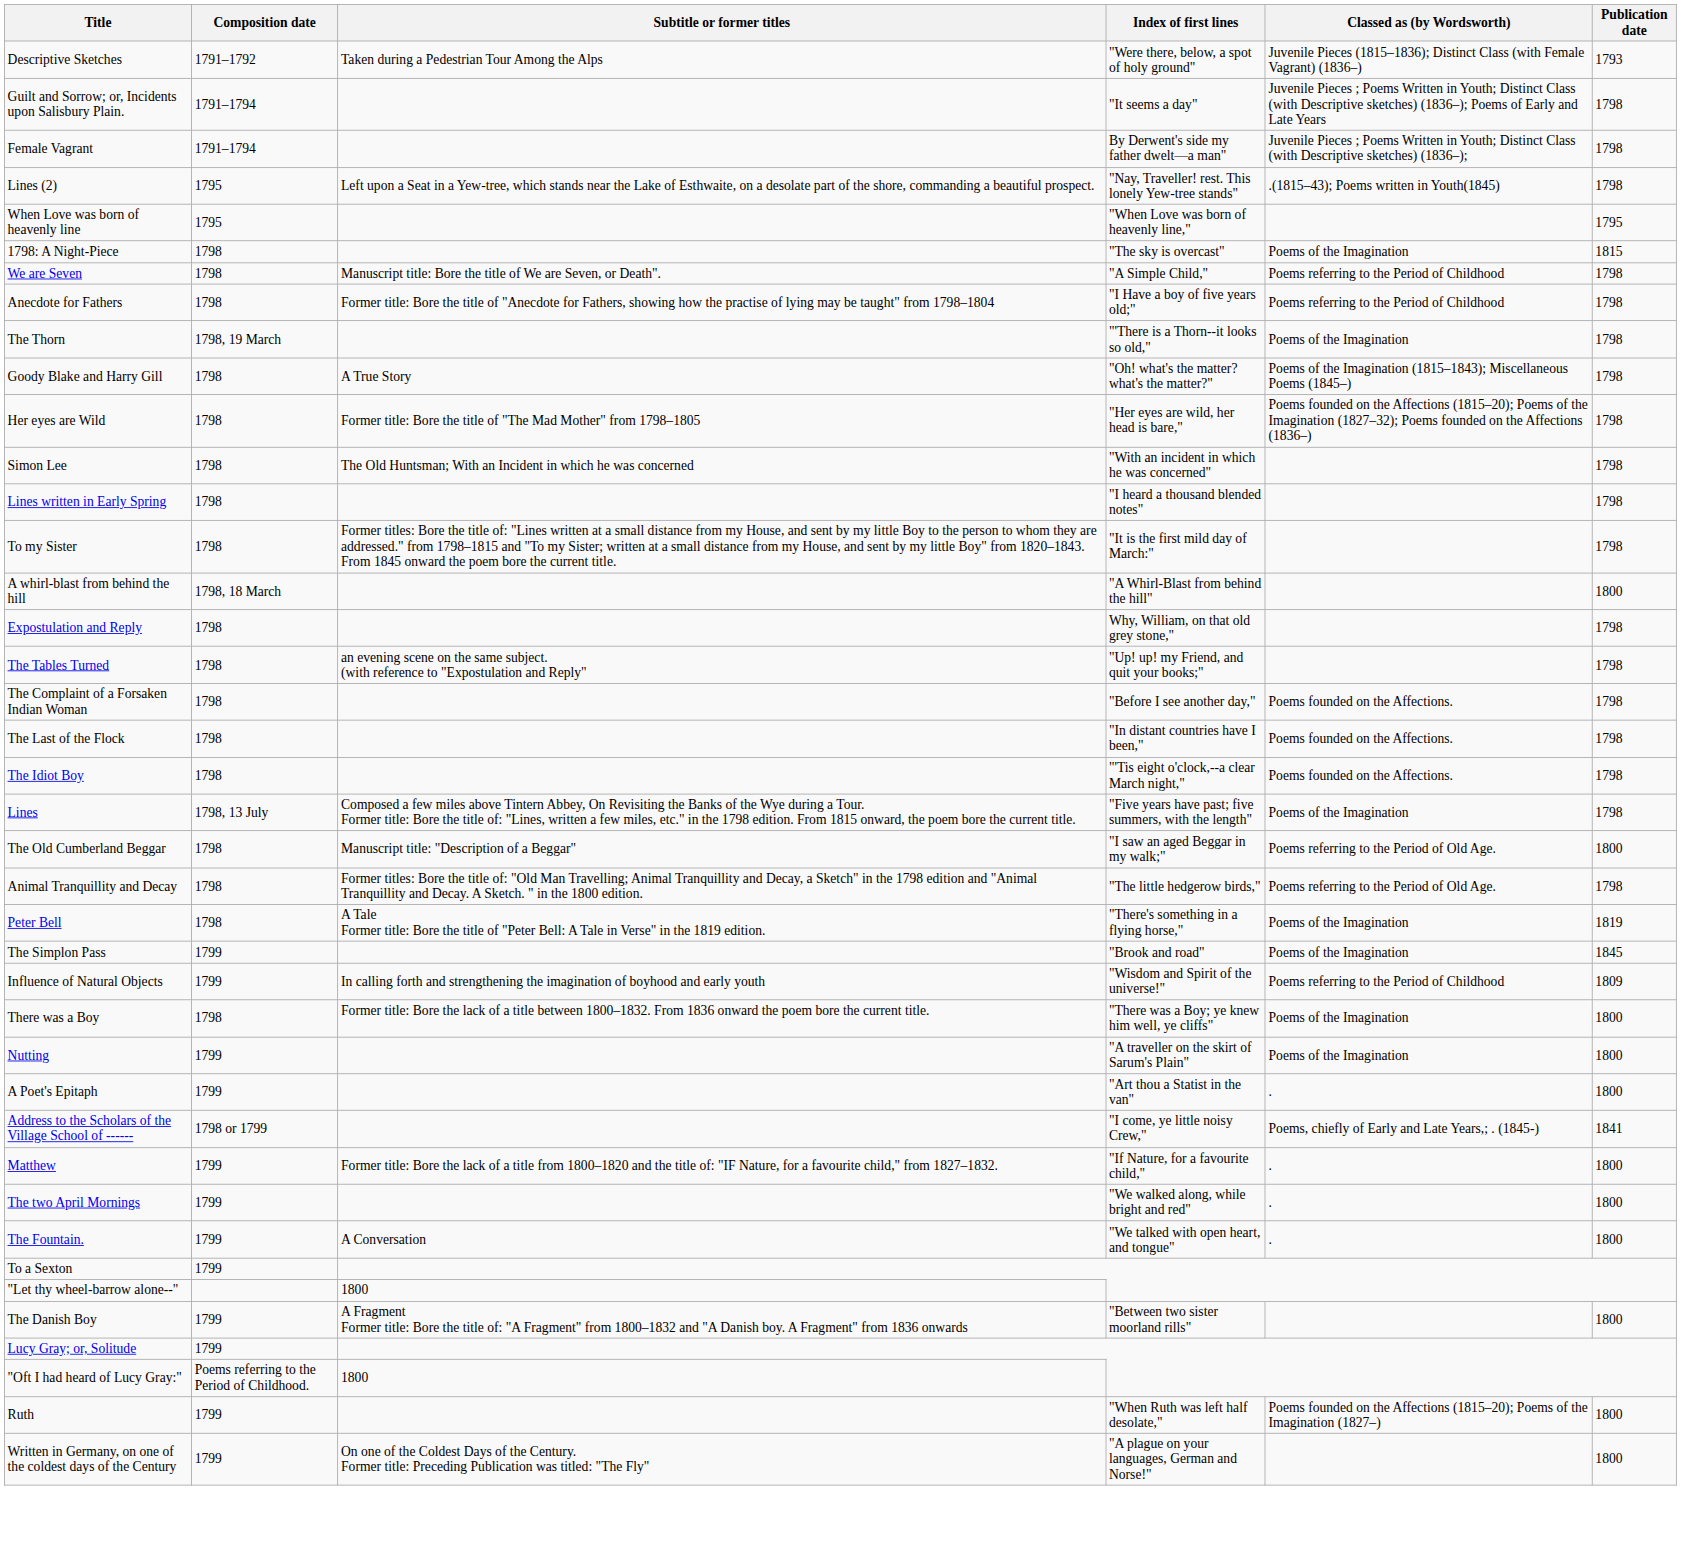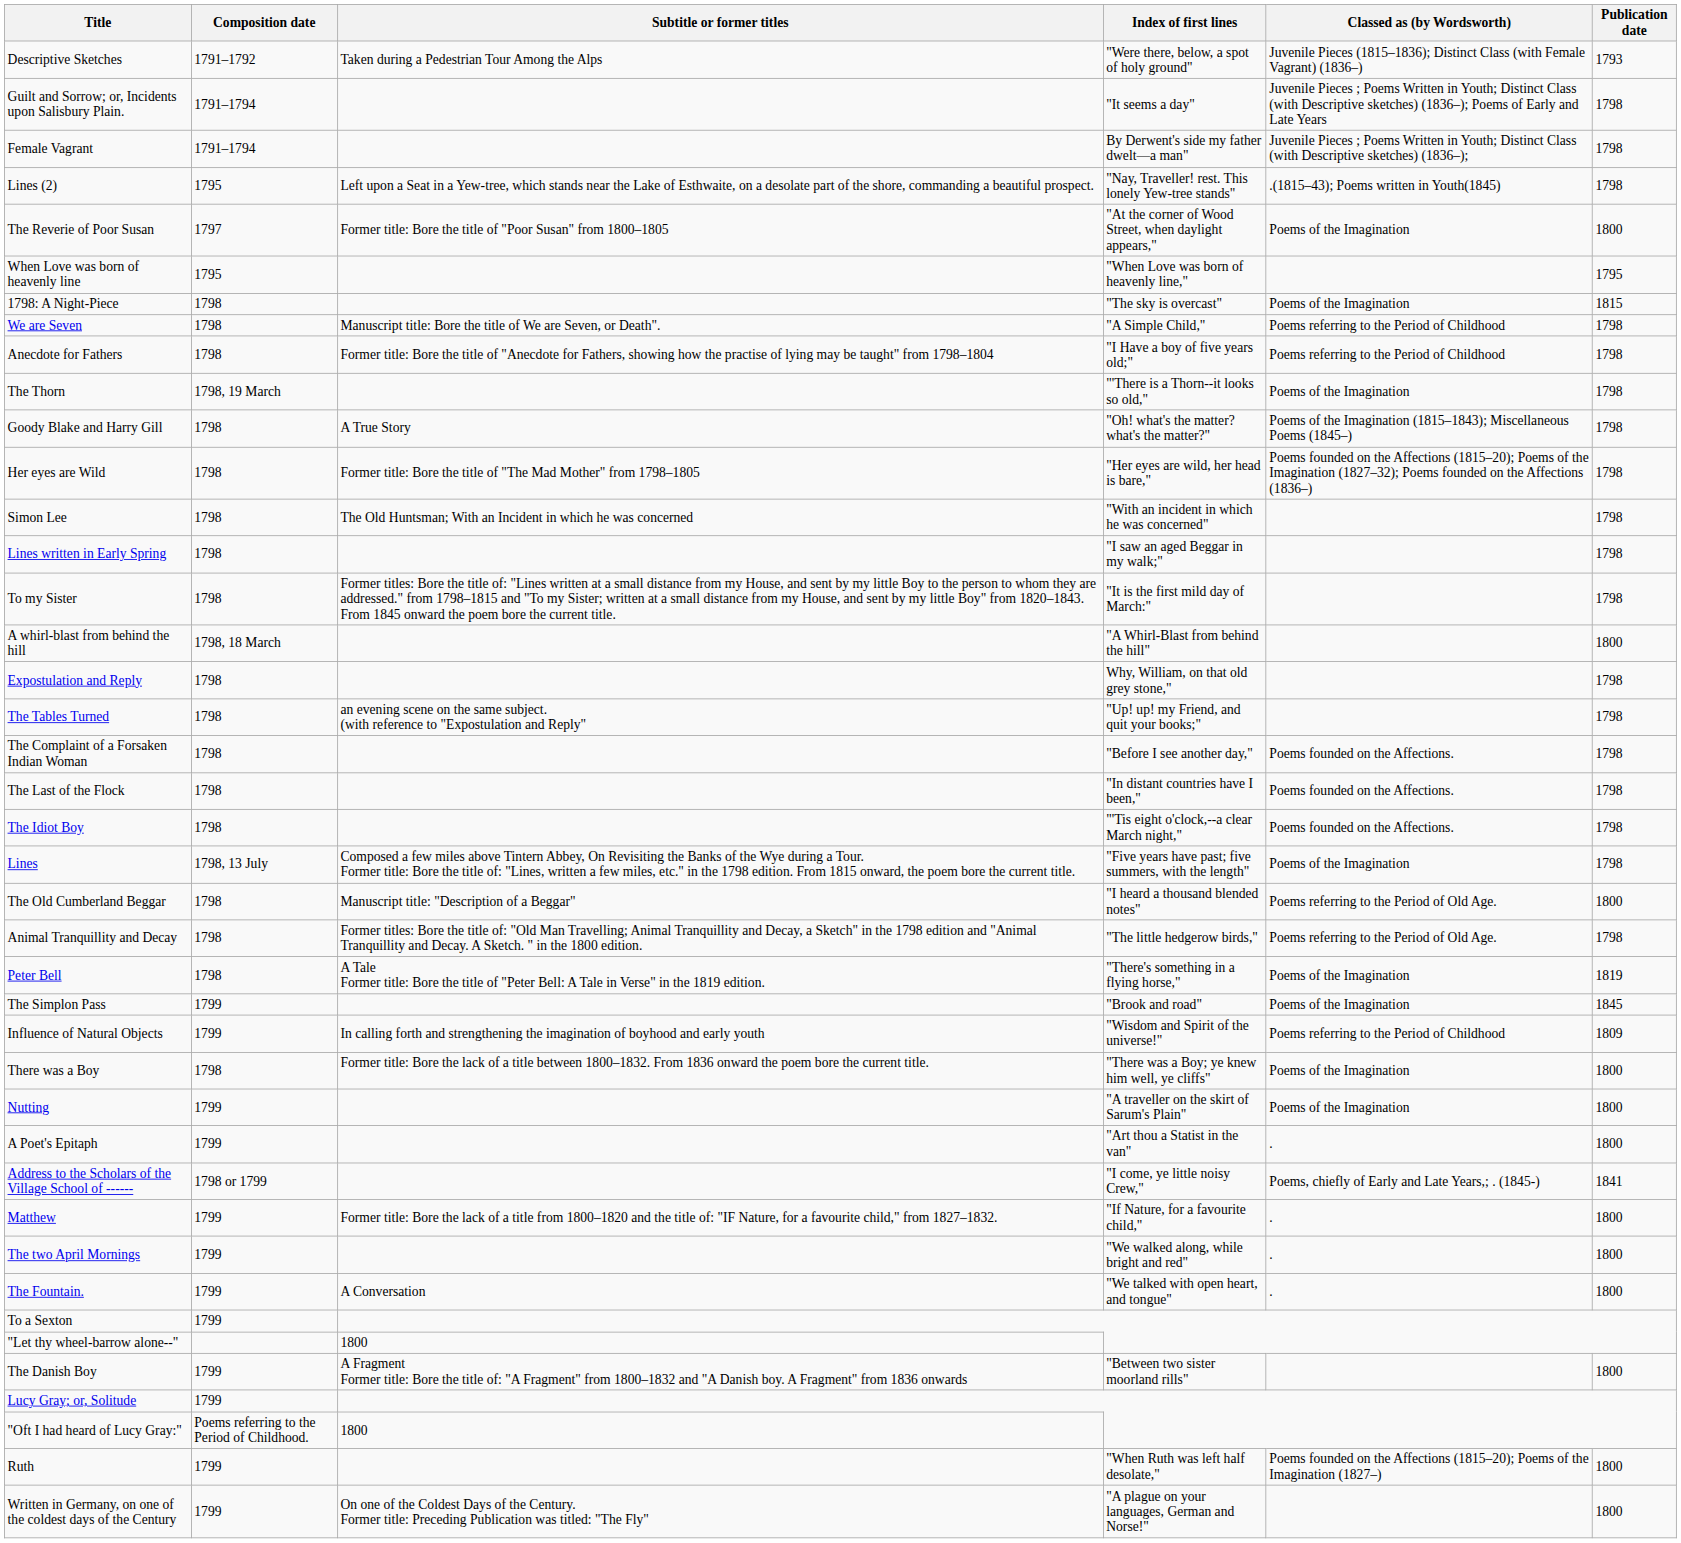+ row: The Reverie of Poor Susan | 1797 | Former title: Bore the title of "Poor Susan" from 1800–1805 | "At the corner of Wood Street, when daylight appears," | Poems of the Imagination | 1800
Lines written in Early Spring | Index of first lines: "I heard a thousand blended notes" -> "I saw an aged Beggar in my walk;"
The Old Cumberland Beggar | Index of first lines: "I saw an aged Beggar in my walk;" -> "I heard a thousand blended notes"
